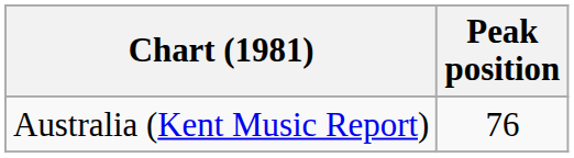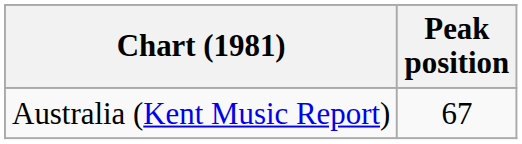Australia (Kent Music Report) | Peak position: 76 -> 67
